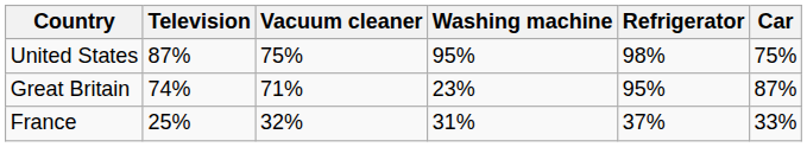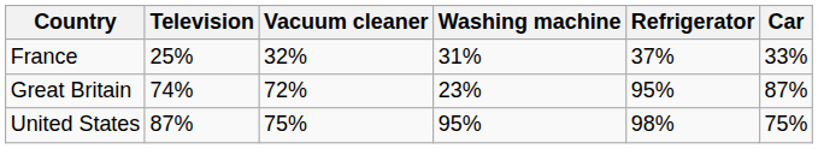rows swapped: France <-> United States
Great Britain | Vacuum cleaner: 71% -> 72%
